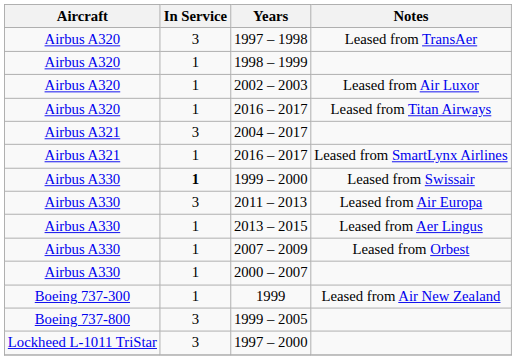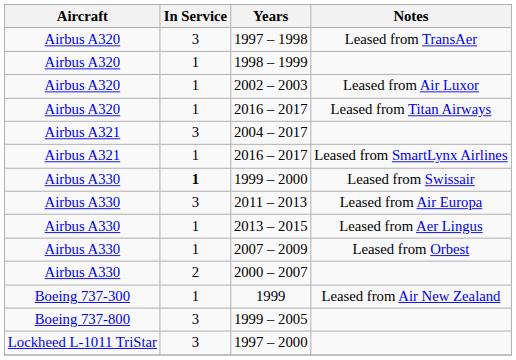2000 – 2007 | In Service: 1 -> 2
